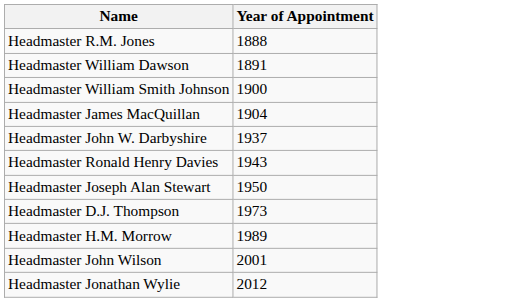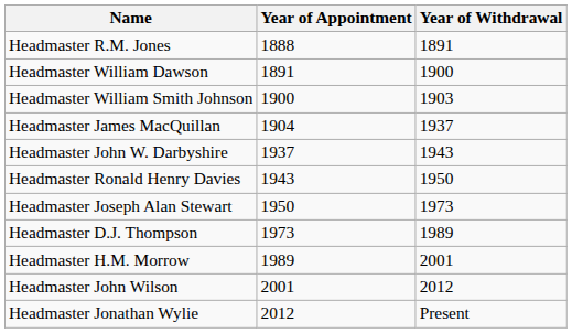+ column: Year of Withdrawal | 1891 | 1900 | 1903 | 1937 | 1943 | 1950 | 1973 | 1989 | 2001 | 2012 | Present
